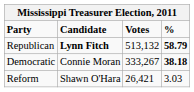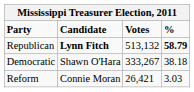Democratic | Candidate: Connie Moran -> Shawn O'Hara
Democratic | %: bold -> normal
Reform | Candidate: Shawn O'Hara -> Connie Moran
